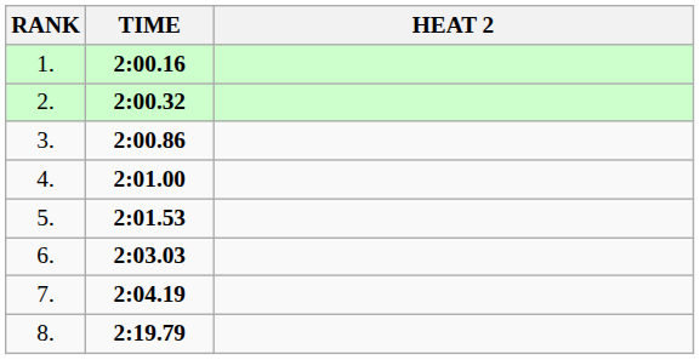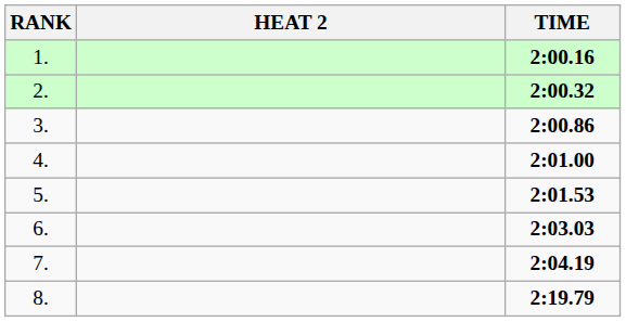columns swapped: HEAT 2 <-> TIME
